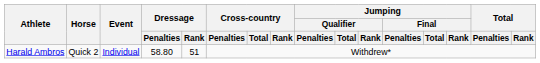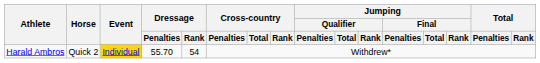Harald Ambros | Event: no background -> gold background
Harald Ambros | Dressage / Penalties: 58.80 -> 55.70
Harald Ambros | Dressage / Rank: 51 -> 54
